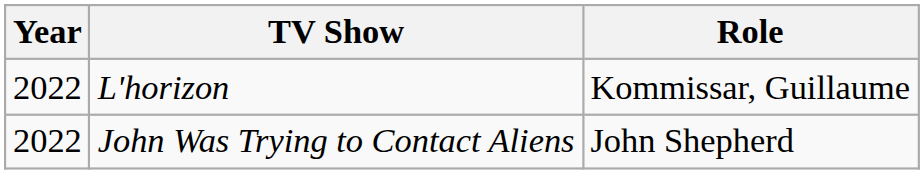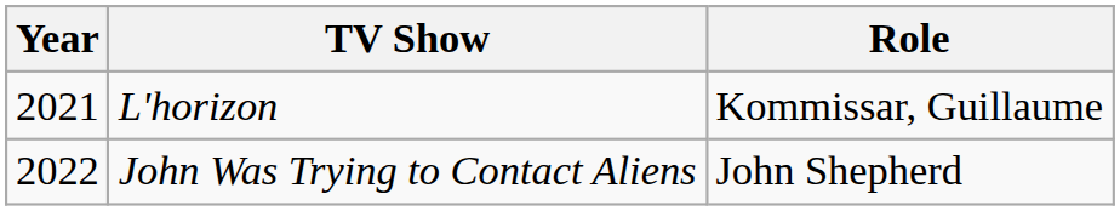L'horizon | Year: 2022 -> 2021
